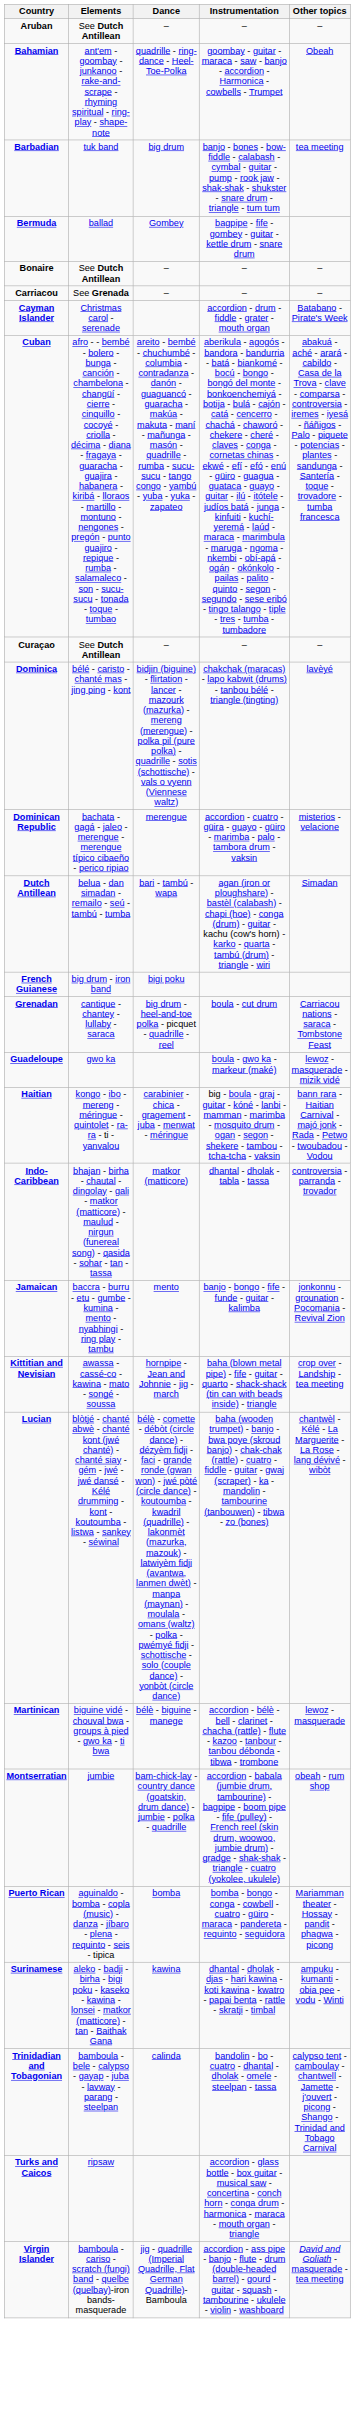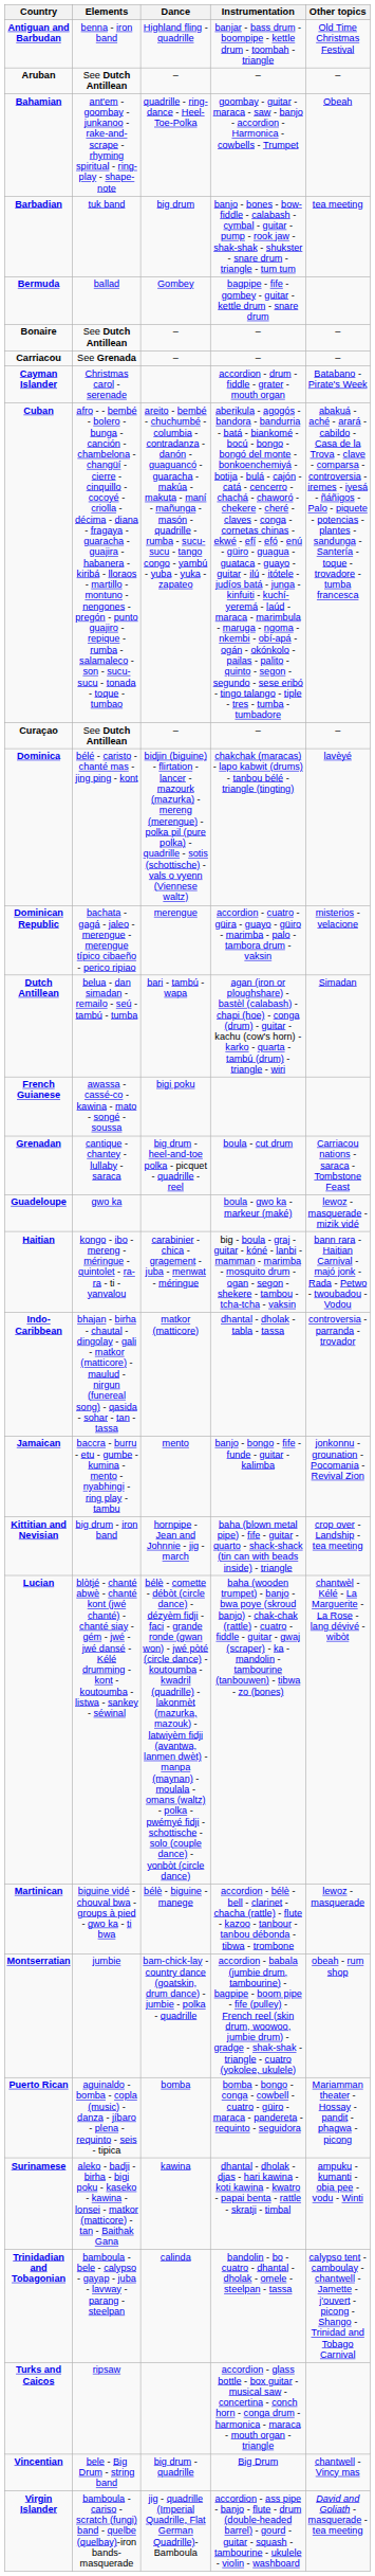+ row: Antiguan and Barbudan | benna - iron band | Highland fling - quadrille | banjar - bass drum - boompipe - kettle drum - toombah - triangle | Old Time Christmas Festival
French Guianese | Elements: big drum - iron band -> awassa - cassé-co - kawina - mato - songé - soussa
Kittitian and Nevisian | Elements: awassa - cassé-co - kawina - mato - songé - soussa -> big drum - iron band
+ row: Vincentian | bele - Big Drum - string band | big drum - quadrille | Big Drum | chantwell - Vincy mas
